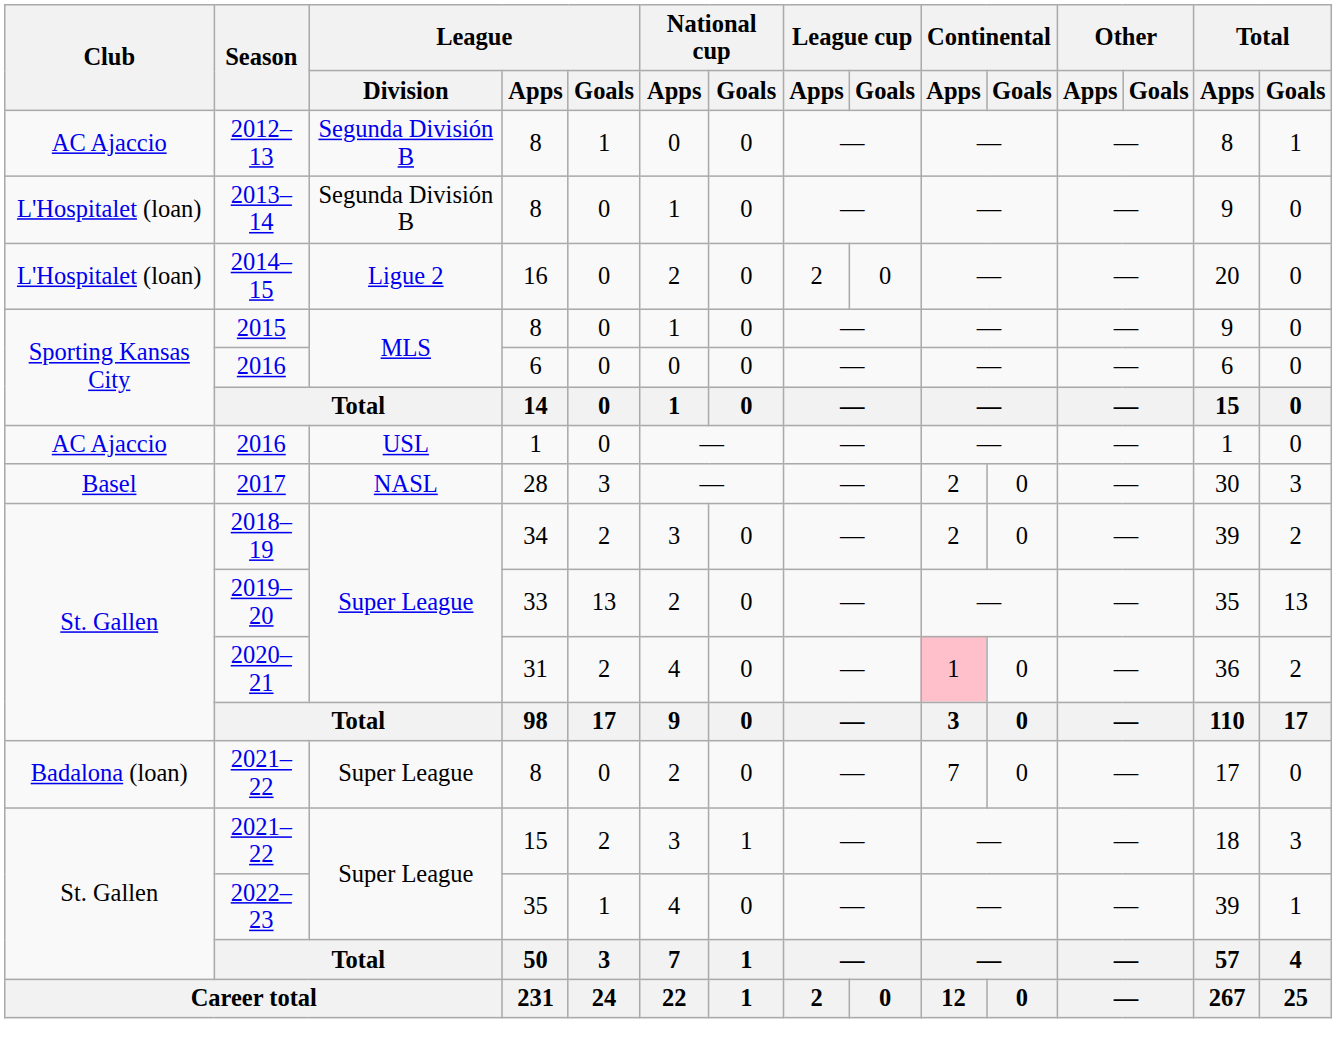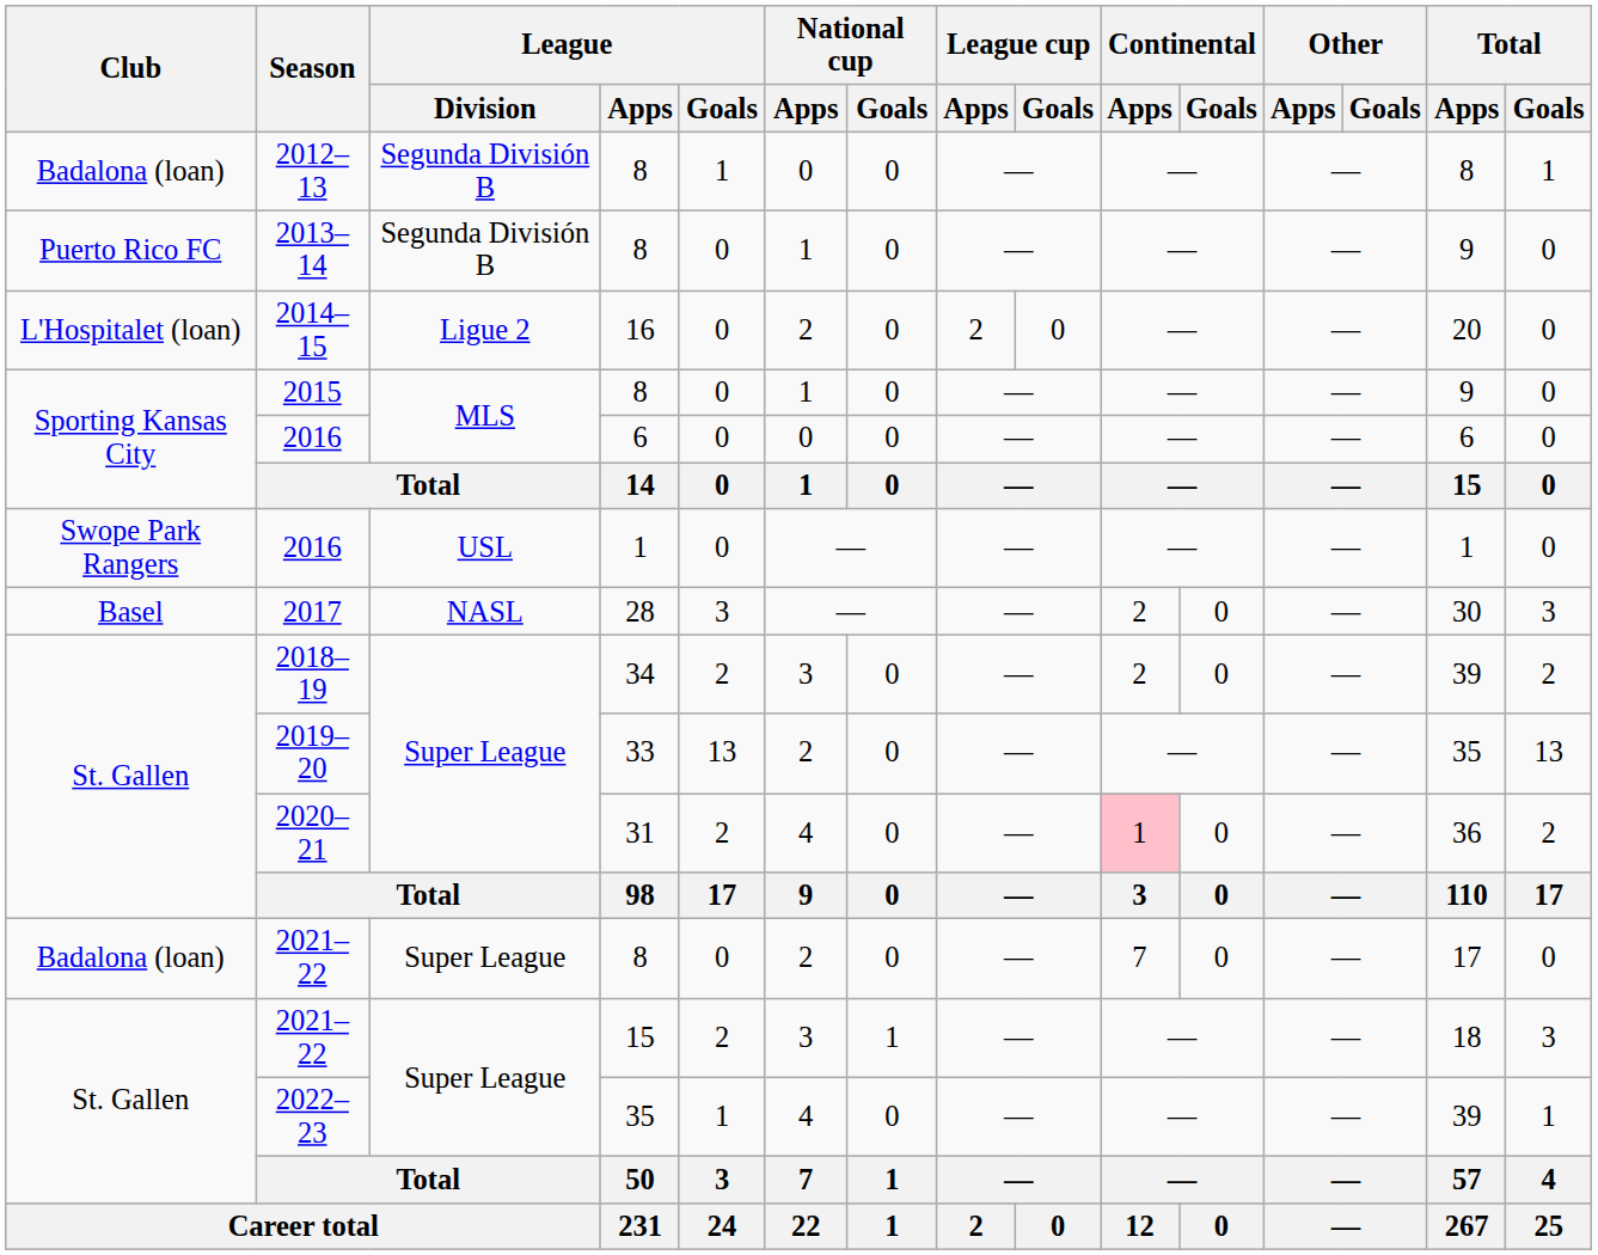2012–13 | Club: AC Ajaccio -> Badalona (loan)
2013–14 | Club: L'Hospitalet (loan) -> Puerto Rico FC
2016 / 1 | Club: AC Ajaccio -> Swope Park Rangers
